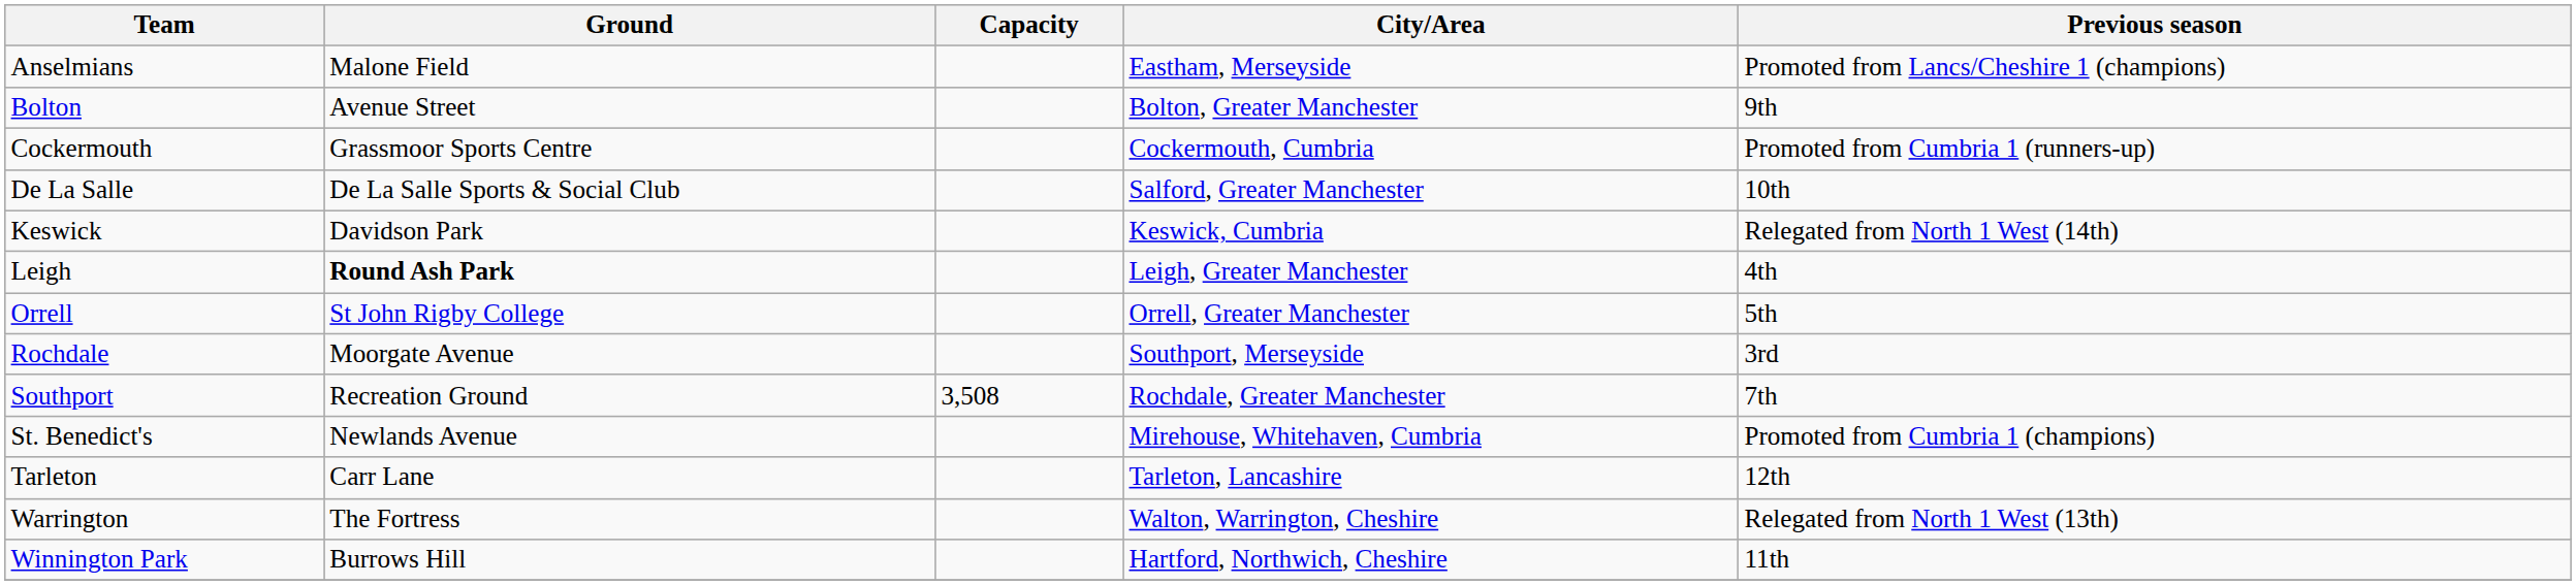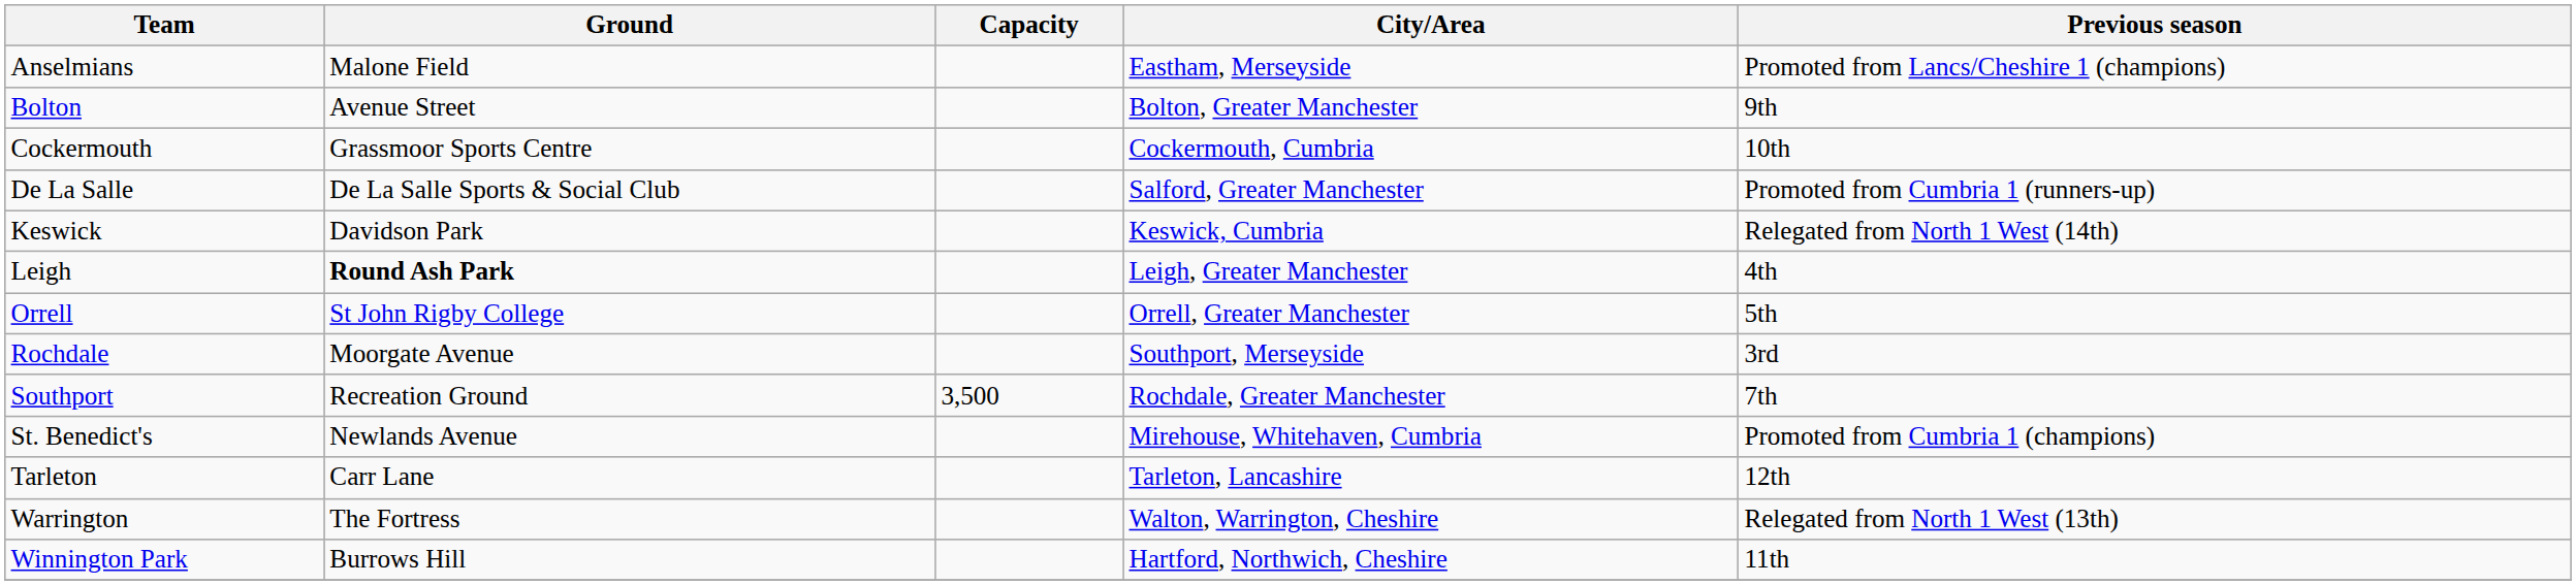Cockermouth | Previous season: Promoted from Cumbria 1 (runners-up) -> 10th
De La Salle | Previous season: 10th -> Promoted from Cumbria 1 (runners-up)
Southport | Capacity: 3,508 -> 3,500
